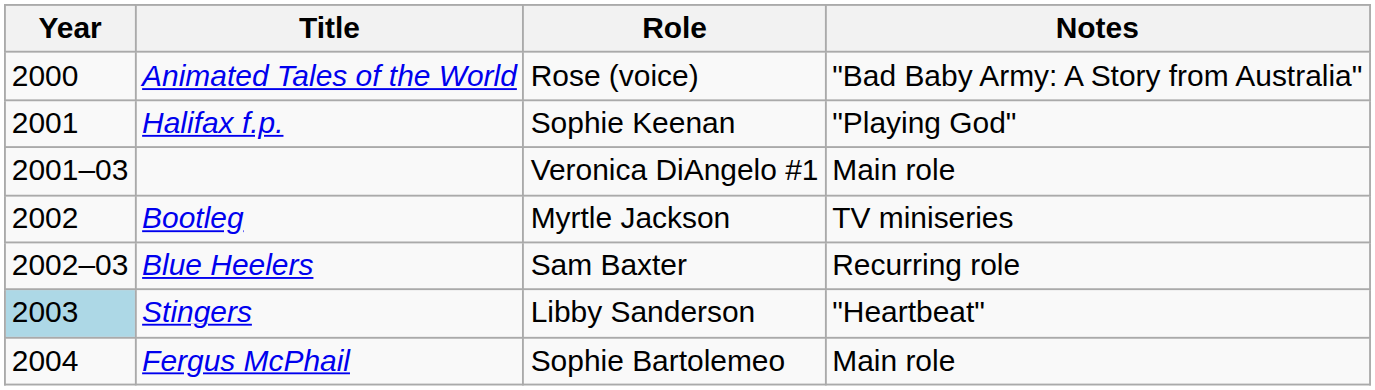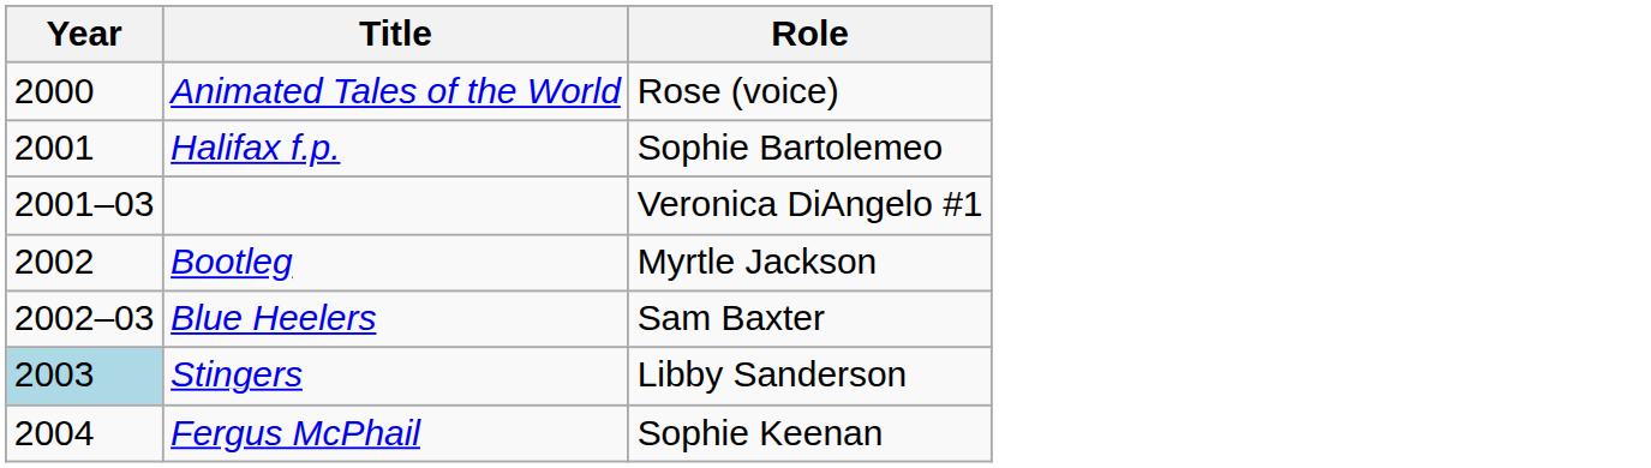- column: Notes | "Bad Baby Army: A Story from Australia" | "Playing God" | Main role | TV miniseries | Recurring role | "Heartbeat" | Main role
Halifax f.p. | Role: Sophie Keenan -> Sophie Bartolemeo
Fergus McPhail | Role: Sophie Bartolemeo -> Sophie Keenan
